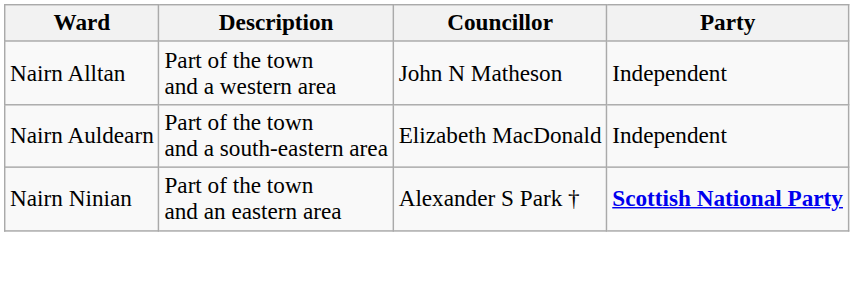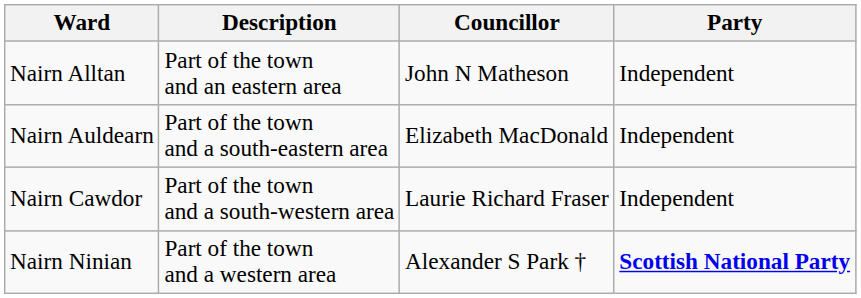Nairn Alltan | Description: Part of the town and a western area -> Part of the town and an eastern area
+ row: Nairn Cawdor | Part of the town and a south-western area | Laurie Richard Fraser | Independent
Nairn Ninian | Description: Part of the town and an eastern area -> Part of the town and a western area
